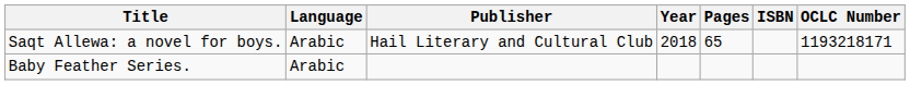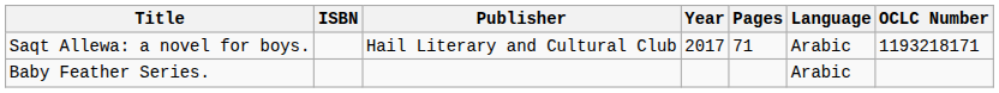columns swapped: Language <-> ISBN
Saqt Allewa: a novel for boys. | Year: 2018 -> 2017
Saqt Allewa: a novel for boys. | Pages: 65 -> 71
